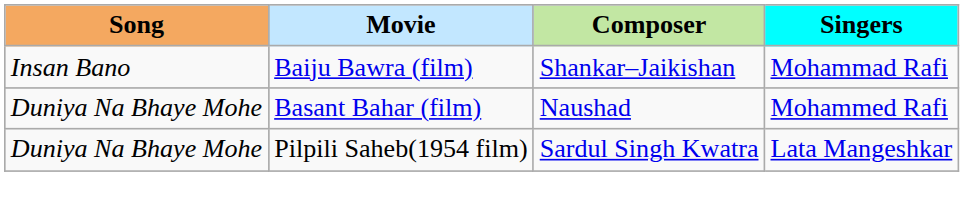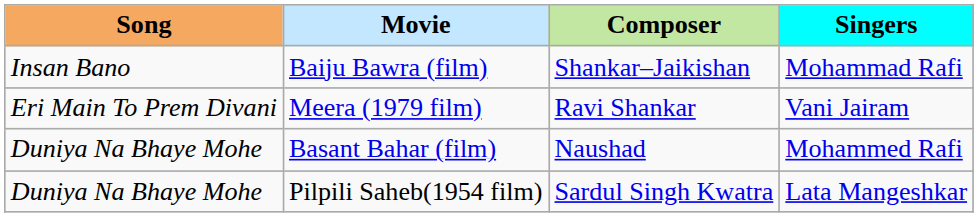+ row: Eri Main To Prem Divani | Meera (1979 film) | Ravi Shankar | Vani Jairam
